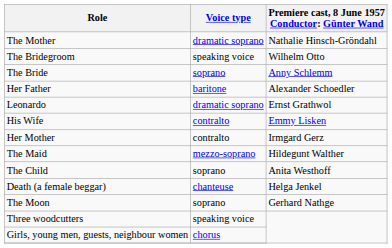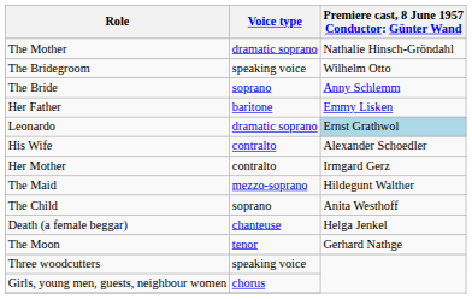Her Father | column 3: Alexander Schoedler -> Emmy Lisken
Leonardo | column 3: no background -> lightblue background
His Wife | column 3: Emmy Lisken -> Alexander Schoedler
The Moon | Voice type: soprano -> tenor
